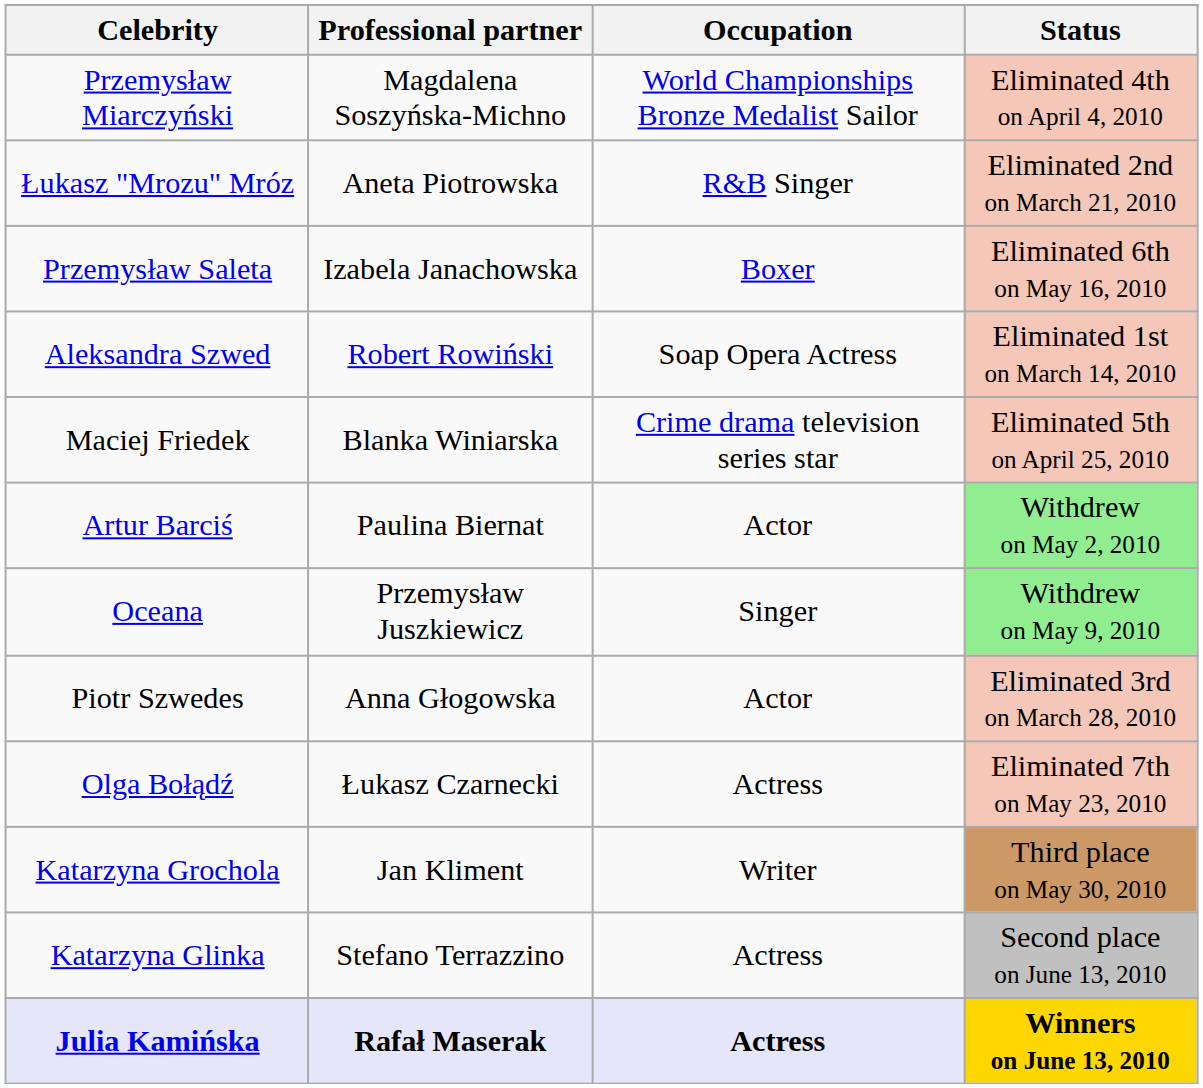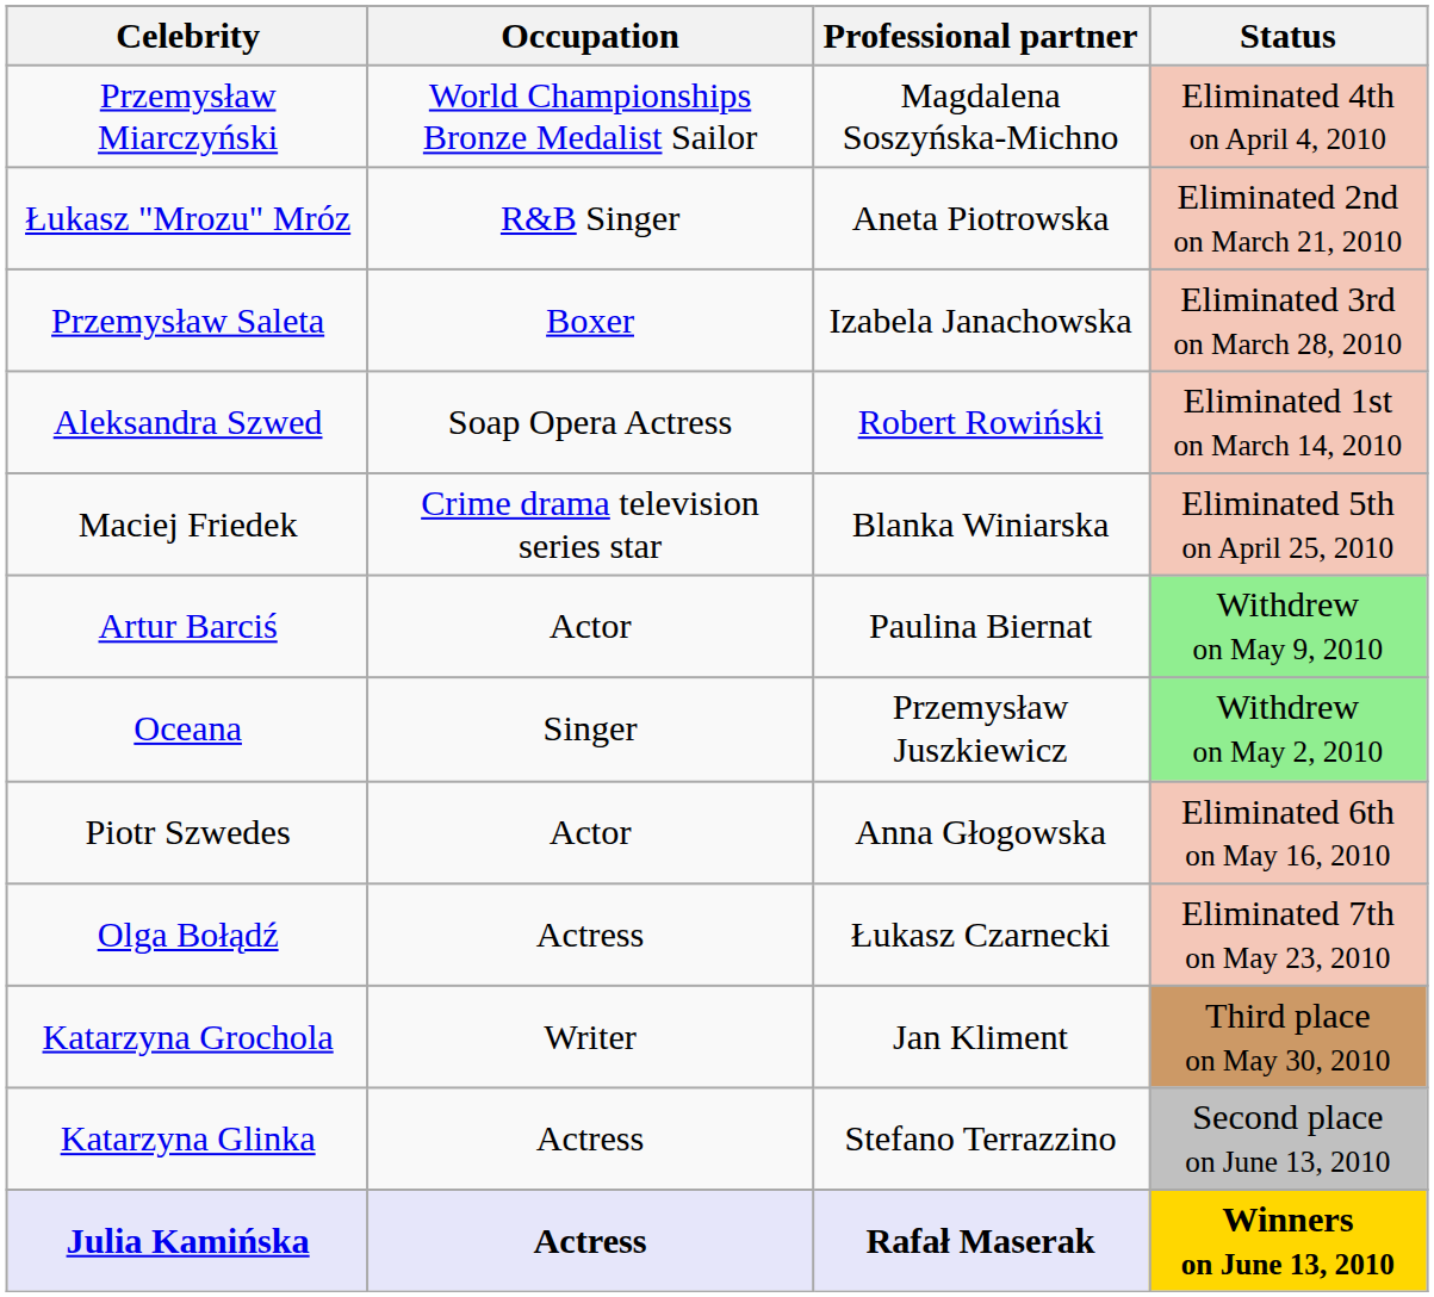columns swapped: Occupation <-> Professional partner
Przemysław Saleta | Status: Eliminated 6th on May 16, 2010 -> Eliminated 3rd on March 28, 2010
Artur Barciś | Status: Withdrew on May 2, 2010 -> Withdrew on May 9, 2010
Oceana | Status: Withdrew on May 9, 2010 -> Withdrew on May 2, 2010
Piotr Szwedes | Status: Eliminated 3rd on March 28, 2010 -> Eliminated 6th on May 16, 2010
